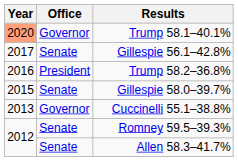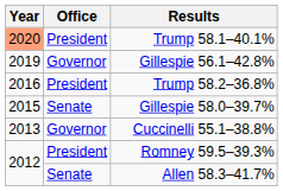Trump 58.1–40.1% | Office: Governor -> President
Gillespie 56.1–42.8% | Year: 2017 -> 2019
Gillespie 56.1–42.8% | Office: Senate -> Governor
Romney 59.5–39.3% | Office: Senate -> President
